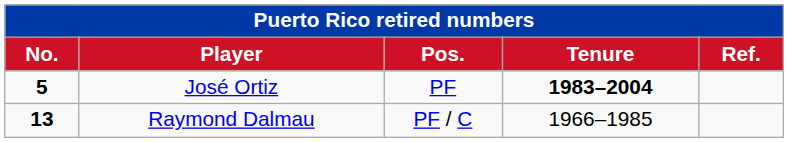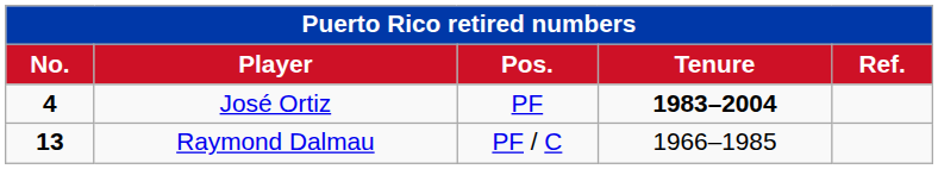José Ortiz | No.: 5 -> 4
